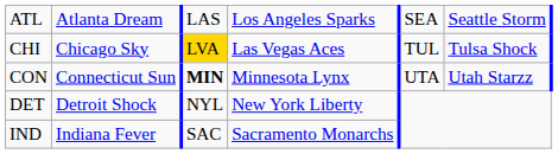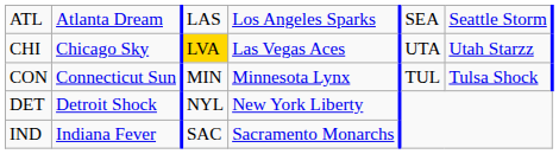CHI | column 5: TUL -> UTA
CHI | column 6: Tulsa Shock -> Utah Starzz
CON | column 3: bold -> normal
CON | column 5: UTA -> TUL
CON | column 6: Utah Starzz -> Tulsa Shock
